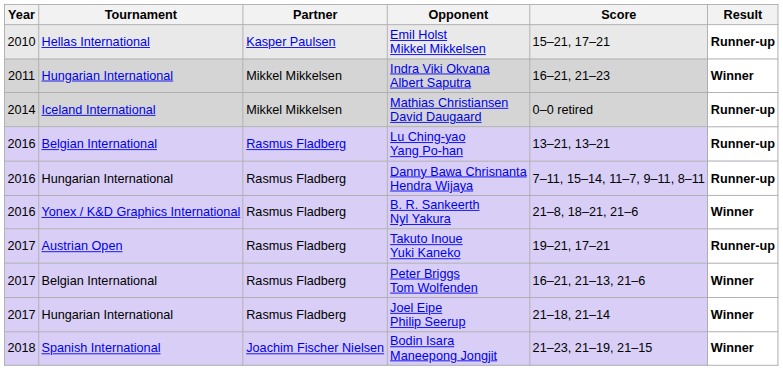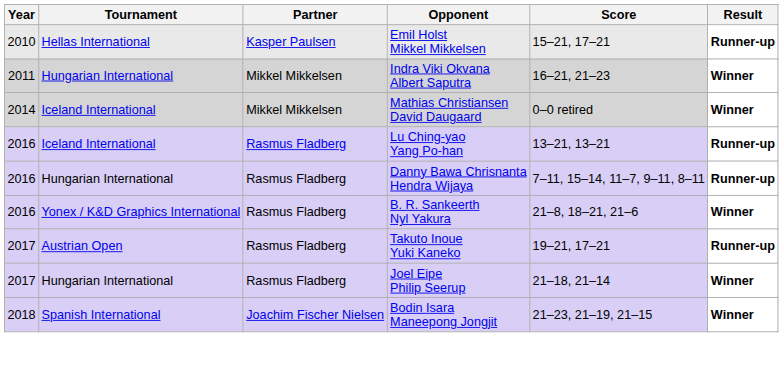Mathias Christiansen David Daugaard | Result: Runner-up -> Winner
Lu Ching-yao Yang Po-han | Tournament: Belgian International -> Iceland International
- row: 2017 | Belgian International | Rasmus Fladberg | Peter Briggs Tom Wolfenden | 16–21, 21–13, 21–6 | Winner
